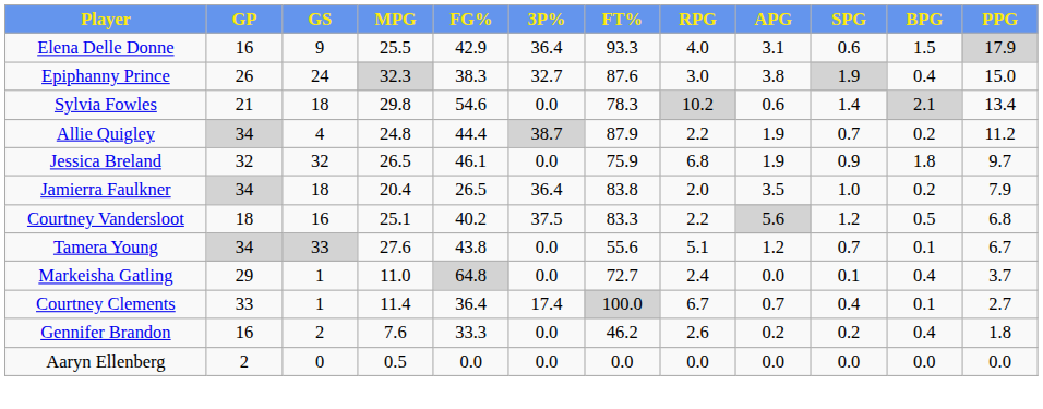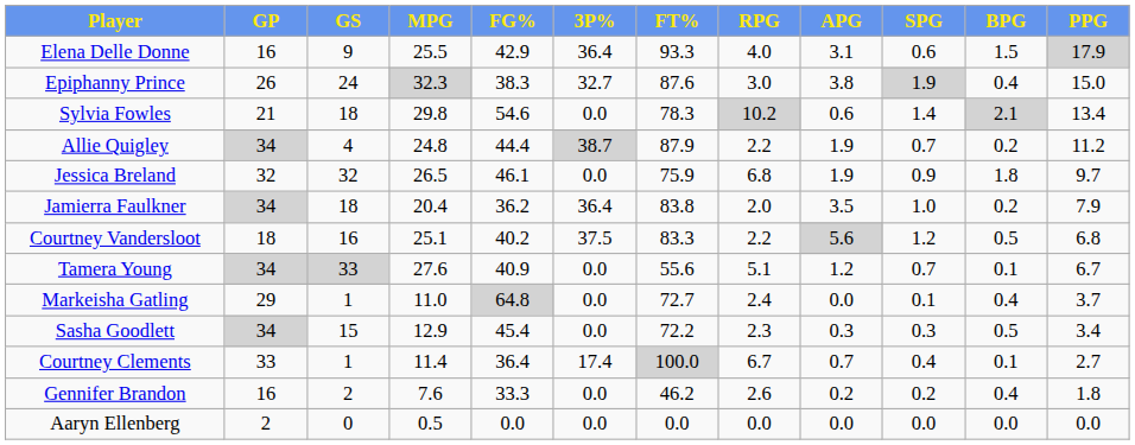Jamierra Faulkner | FG%: 26.5 -> 36.2
Tamera Young | FG%: 43.8 -> 40.9
+ row: Sasha Goodlett | 34 | 15 | 12.9 | 45.4 | 0.0 | 72.2 | 2.3 | 0.3 | 0.3 | 0.5 | 3.4
